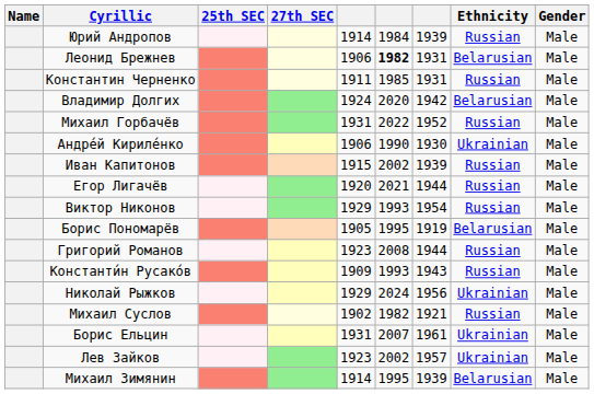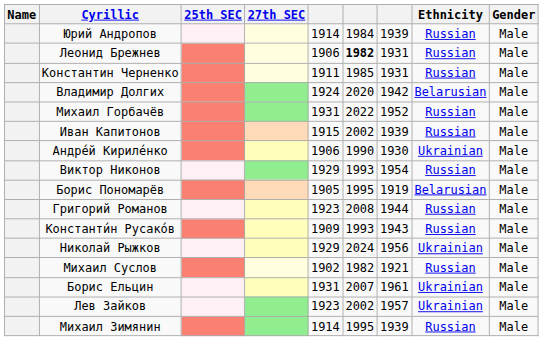Леонид Брежнев | Ethnicity: Belarusian -> Russian
rows swapped: Иван Капитонов <-> Андре́й Кириле́нко
- row: Егор Лигачёв | 1920 | 2021 | 1944 | Russian | Male
Михаил Зимянин | Ethnicity: Belarusian -> Russian
